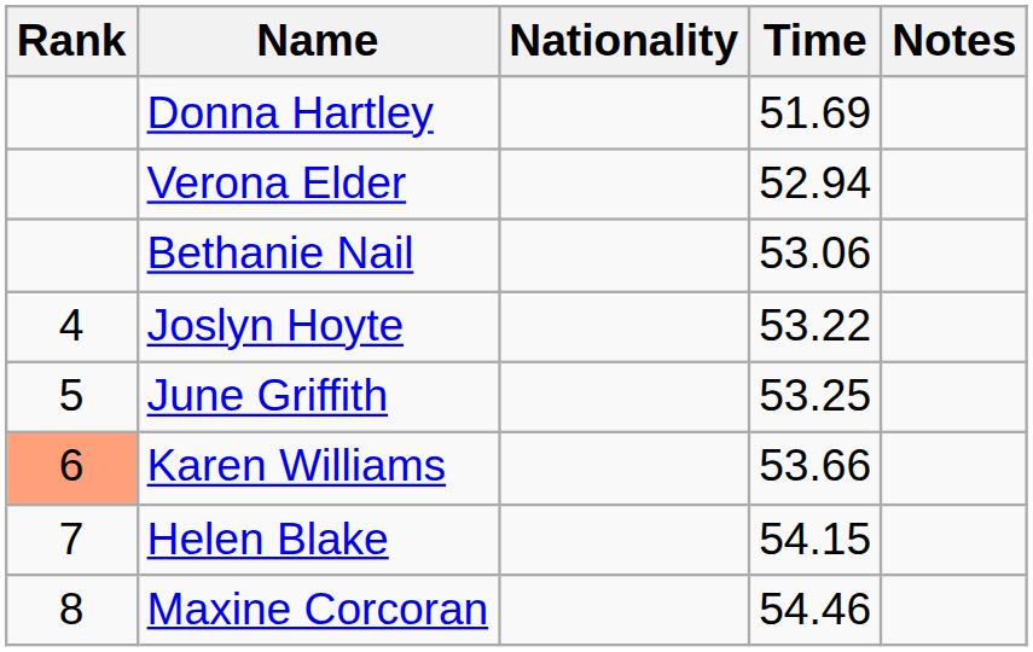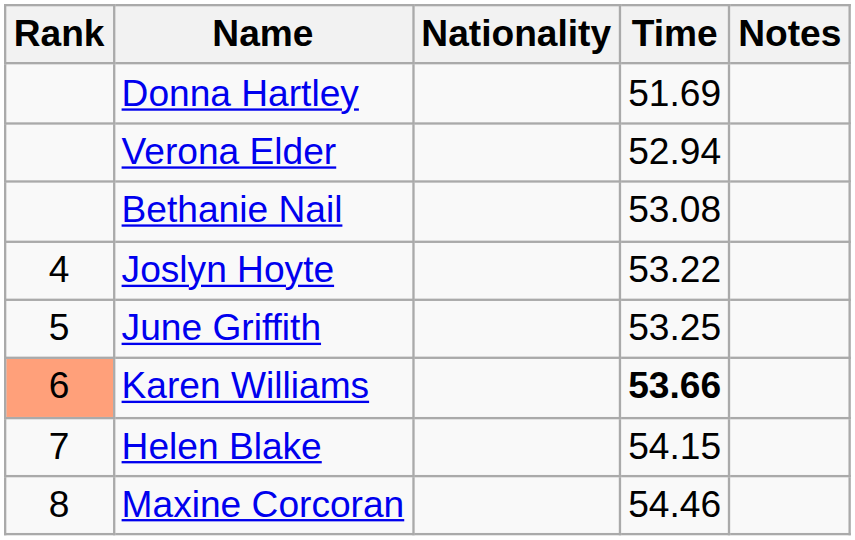Bethanie Nail | Time: 53.06 -> 53.08
Karen Williams | Time: normal -> bold
